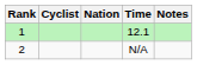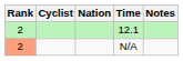12.1 | Rank: 1 -> 2
N/A | Rank: no background -> lightsalmon background
